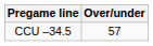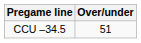CCU –34.5 | Over/under: 57 -> 51
